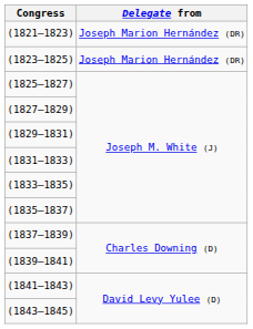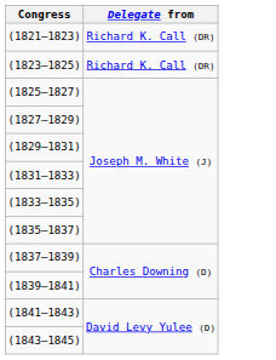(1821–1823) | Delegate from: Joseph Marion Hernández (DR) -> Richard K. Call (DR)
(1823–1825) | Delegate from: Joseph Marion Hernández (DR) -> Richard K. Call (DR)
